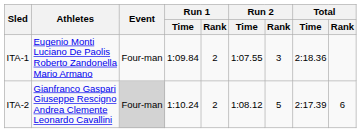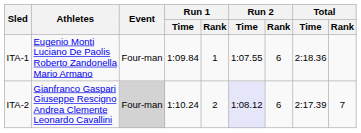ITA-1 | Run 1 / Rank: 2 -> 1
ITA-1 | Run 2 / Rank: 3 -> 6
ITA-2 | Run 2 / Time: no background -> lavender background
ITA-2 | Run 2 / Rank: 5 -> 6
ITA-2 | Total / Rank: 6 -> 7
